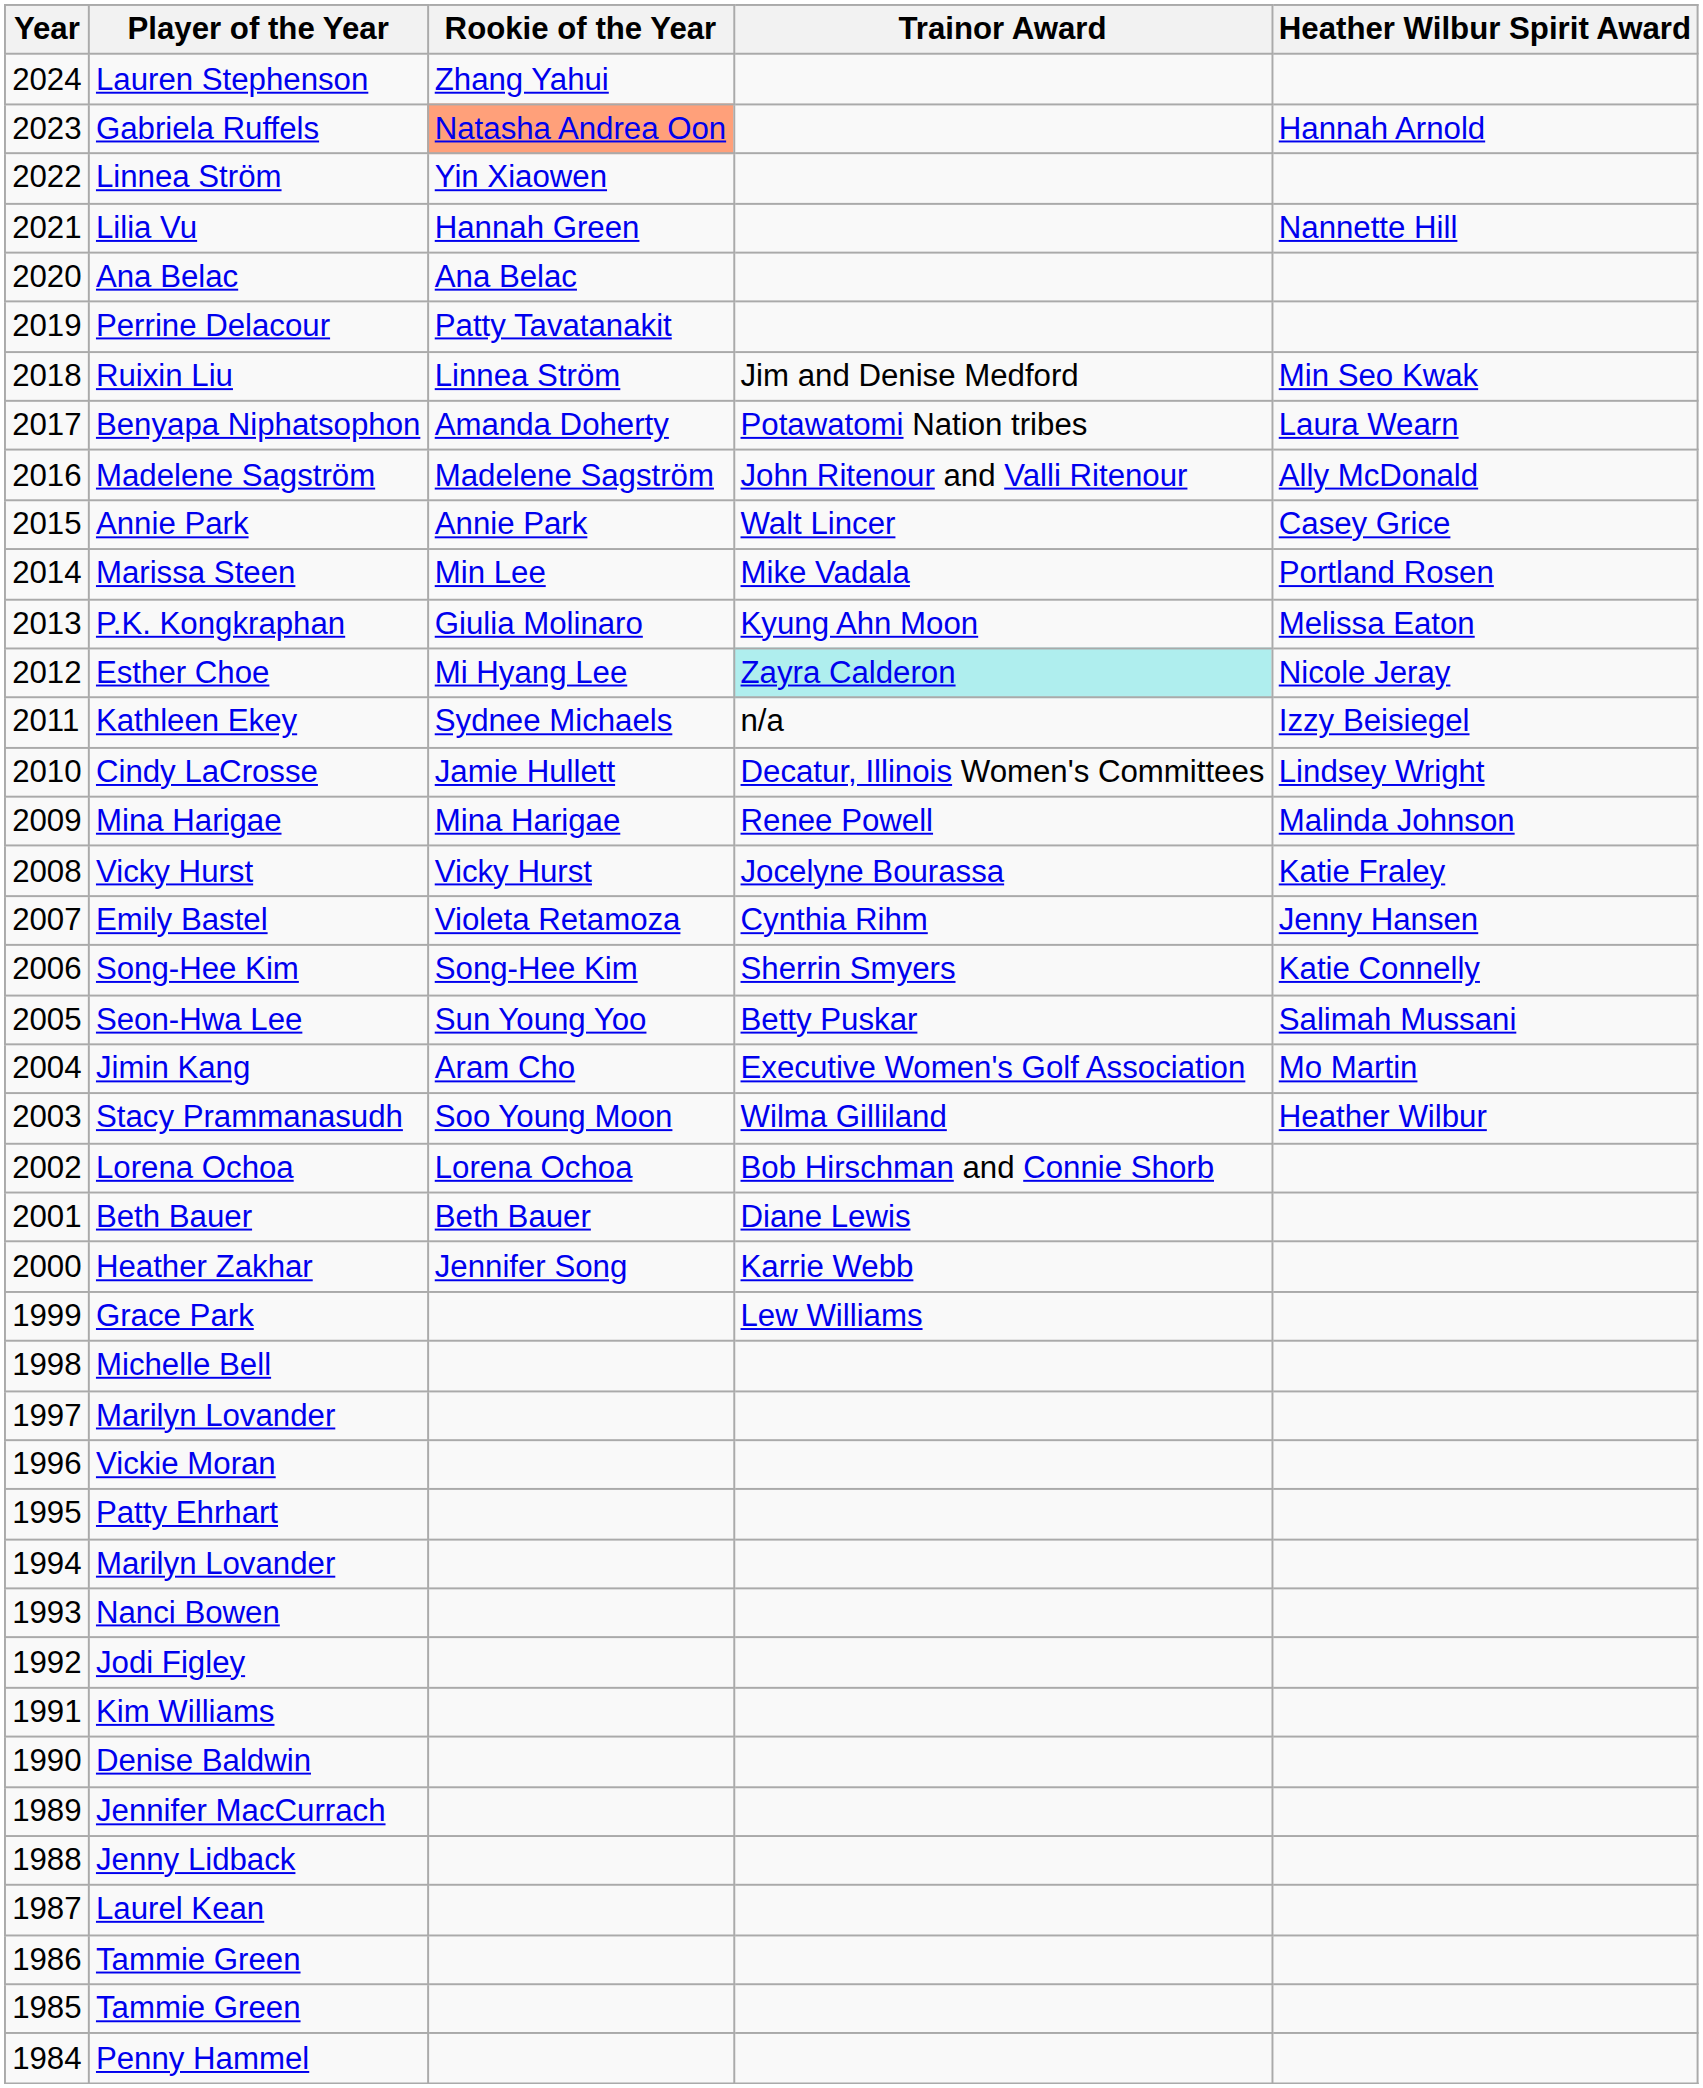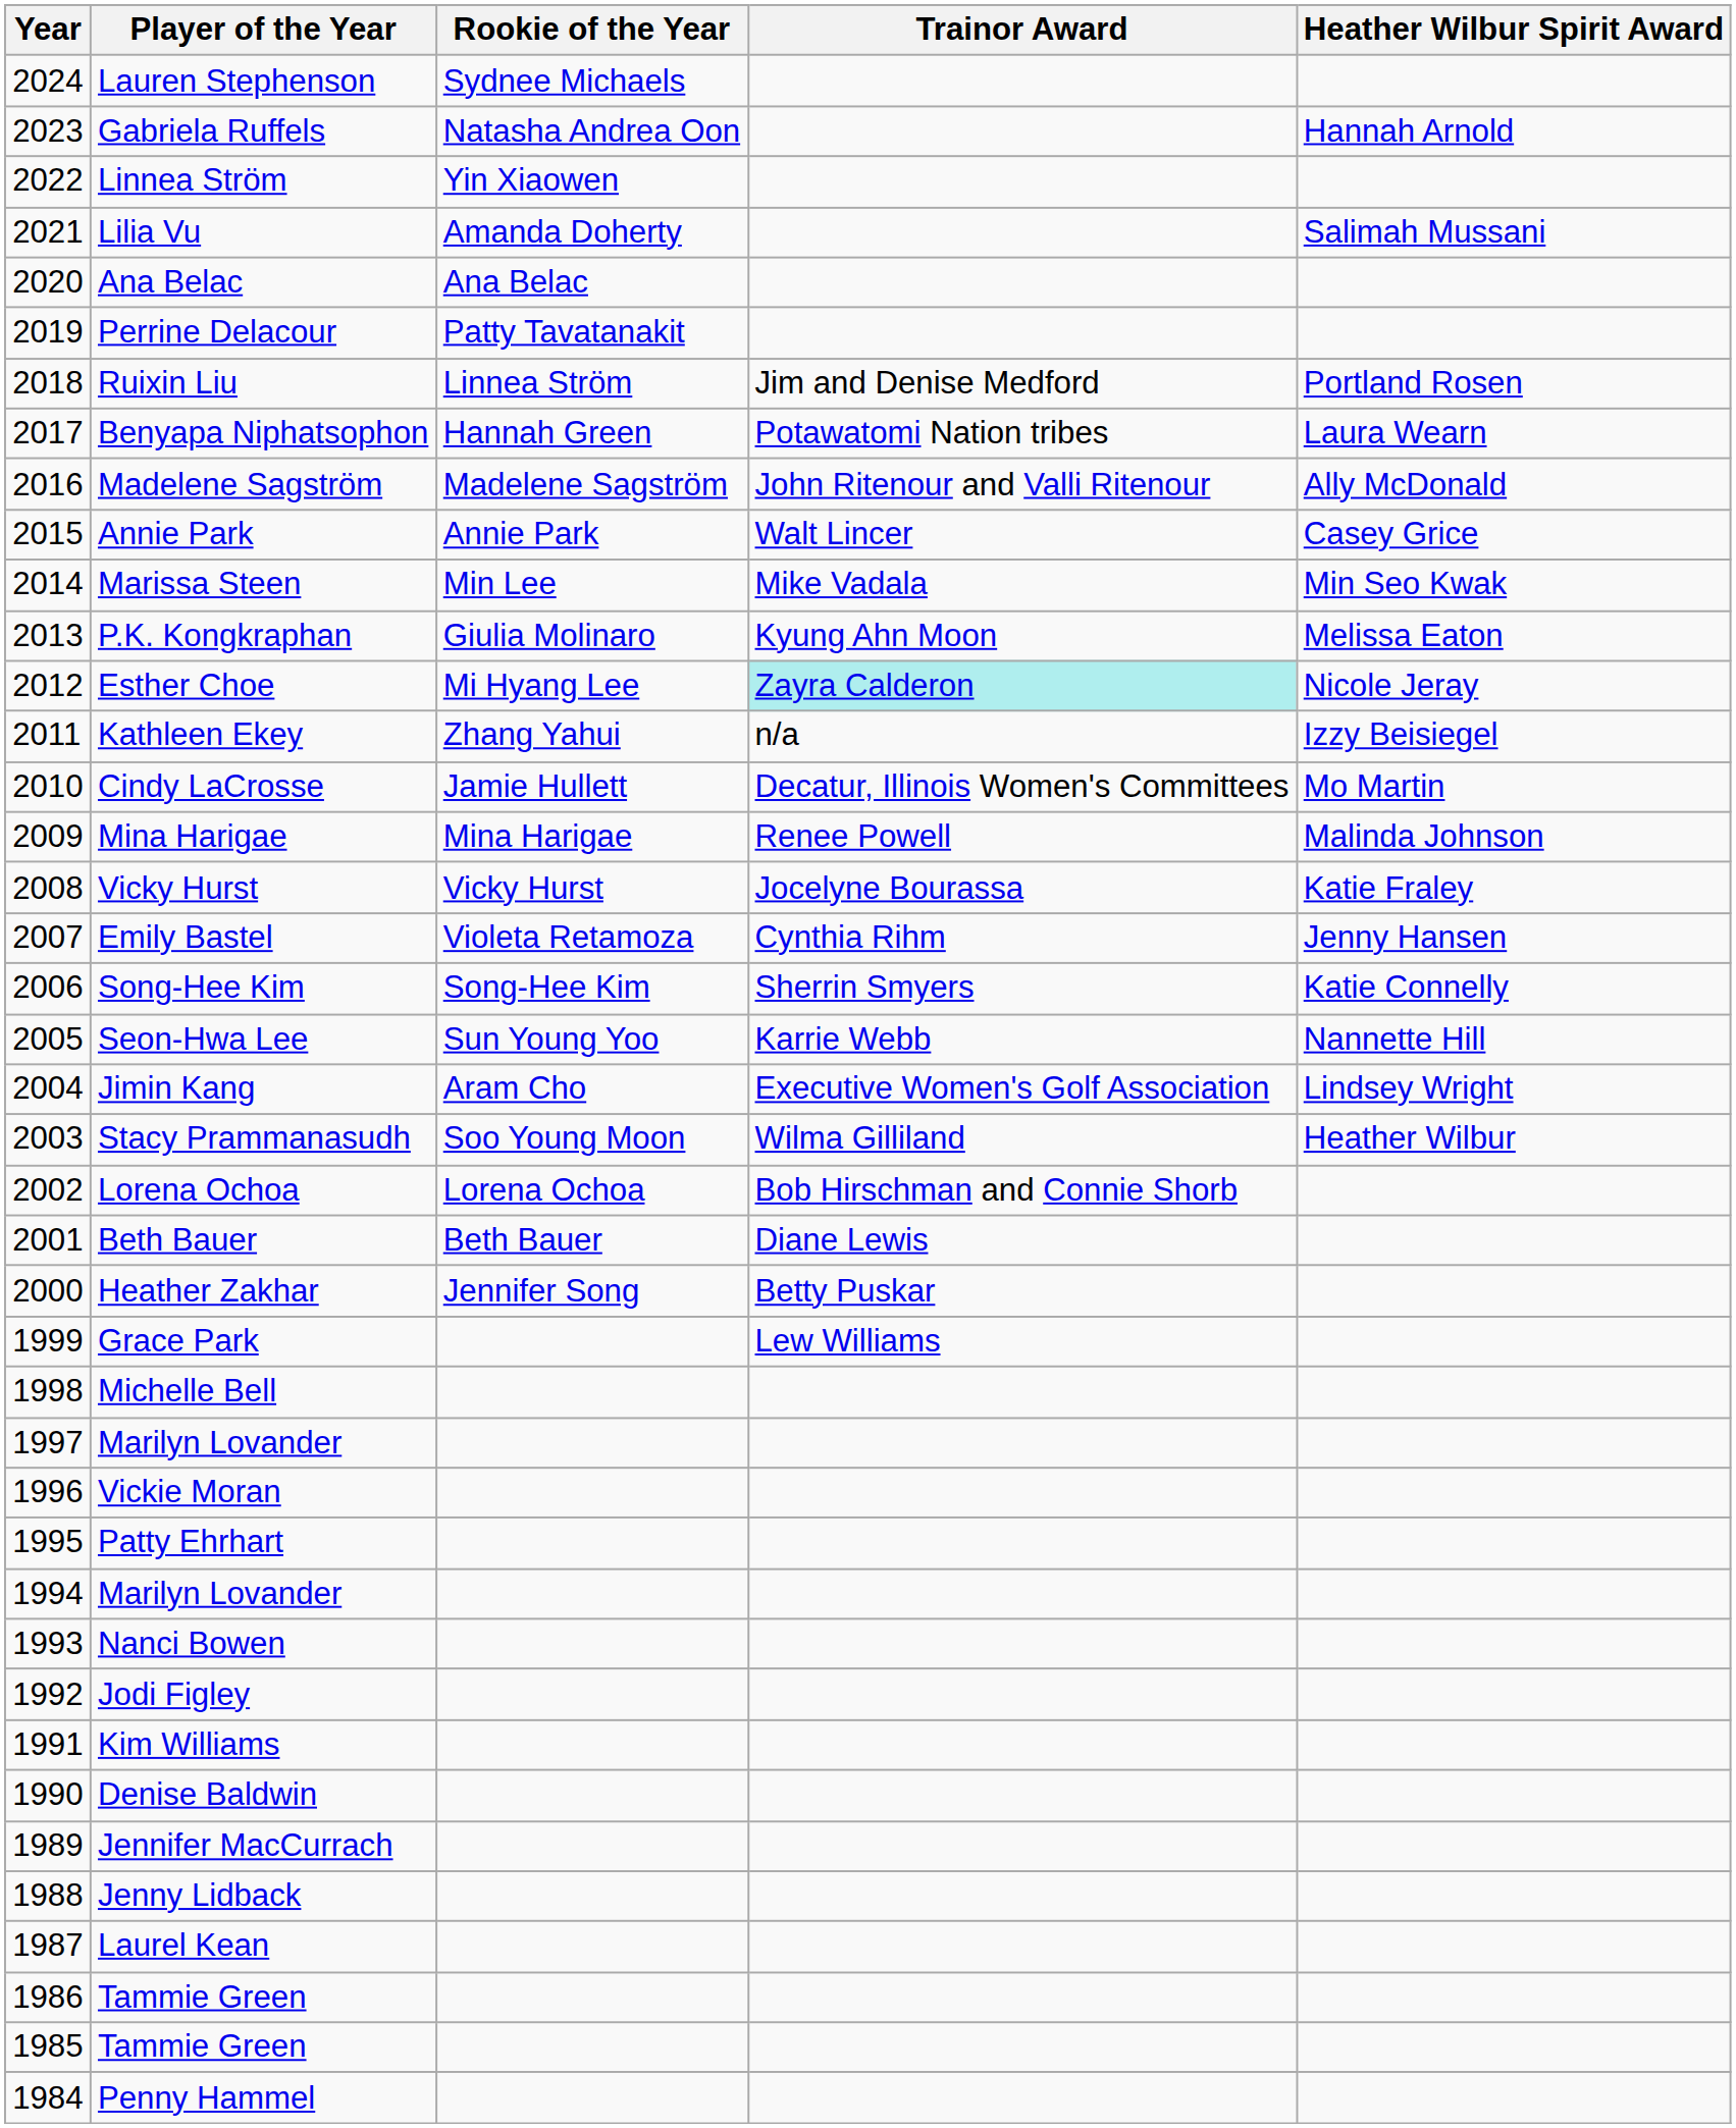Lauren Stephenson | Rookie of the Year: Zhang Yahui -> Sydnee Michaels
Gabriela Ruffels | Rookie of the Year: lightsalmon background -> no background
Lilia Vu | Rookie of the Year: Hannah Green -> Amanda Doherty
Lilia Vu | Heather Wilbur Spirit Award: Nannette Hill -> Salimah Mussani
Ruixin Liu | Heather Wilbur Spirit Award: Min Seo Kwak -> Portland Rosen
Benyapa Niphatsophon | Rookie of the Year: Amanda Doherty -> Hannah Green
Marissa Steen | Heather Wilbur Spirit Award: Portland Rosen -> Min Seo Kwak
Kathleen Ekey | Rookie of the Year: Sydnee Michaels -> Zhang Yahui
Cindy LaCrosse | Heather Wilbur Spirit Award: Lindsey Wright -> Mo Martin
Seon-Hwa Lee | Trainor Award: Betty Puskar -> Karrie Webb
Seon-Hwa Lee | Heather Wilbur Spirit Award: Salimah Mussani -> Nannette Hill
Jimin Kang | Heather Wilbur Spirit Award: Mo Martin -> Lindsey Wright
Heather Zakhar | Trainor Award: Karrie Webb -> Betty Puskar
